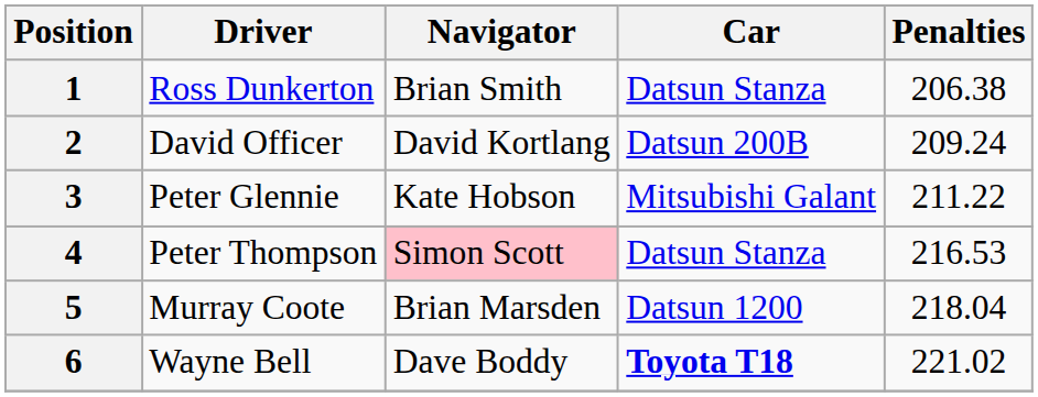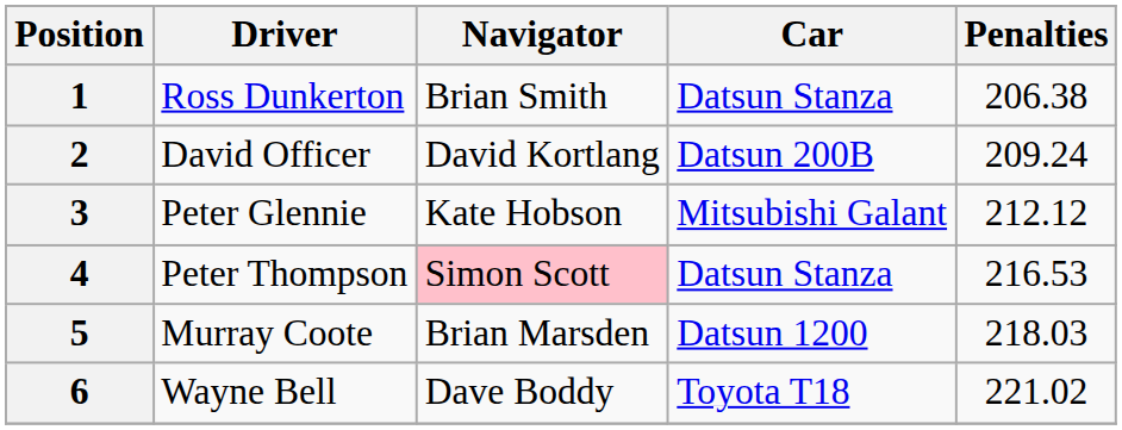3 | Penalties: 211.22 -> 212.12
5 | Penalties: 218.04 -> 218.03
6 | Car: bold -> normal
